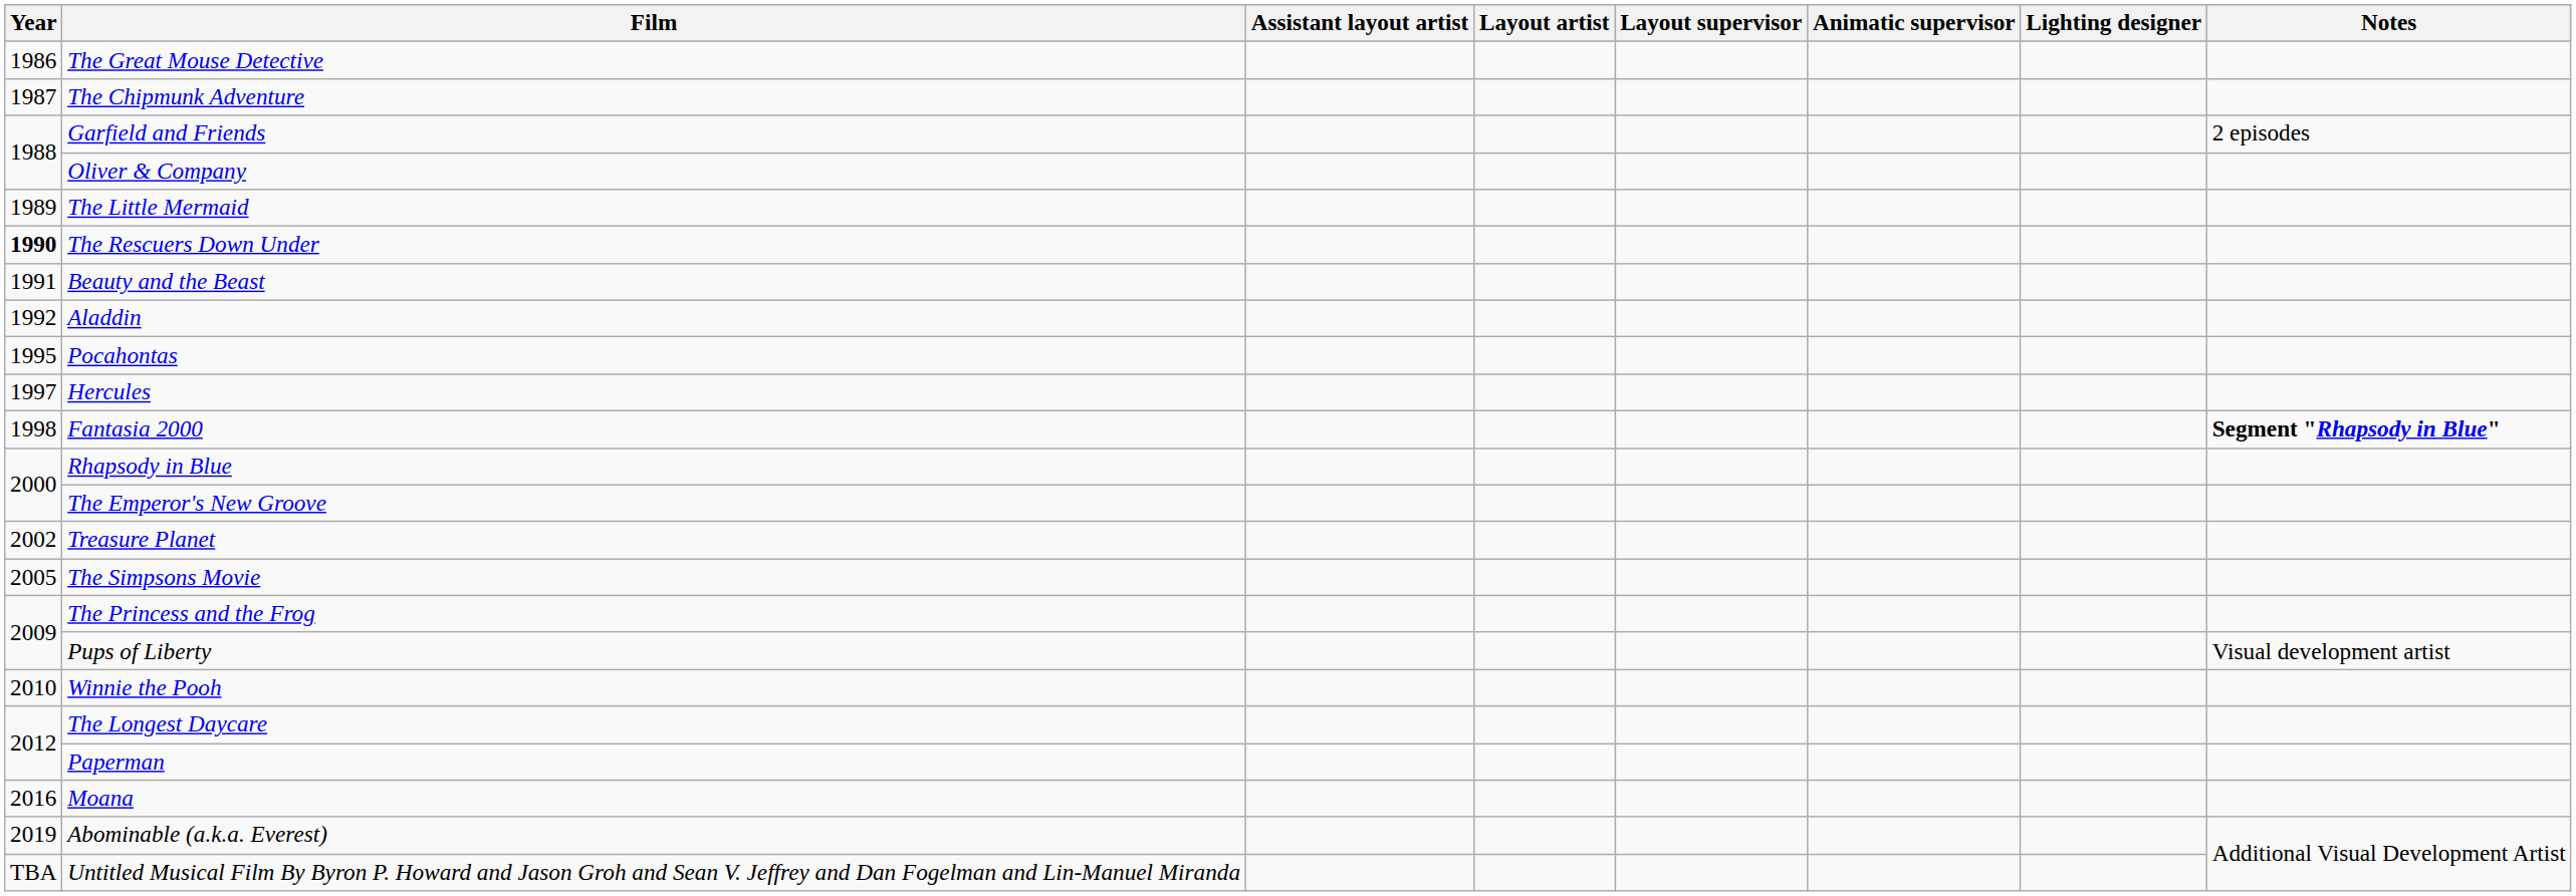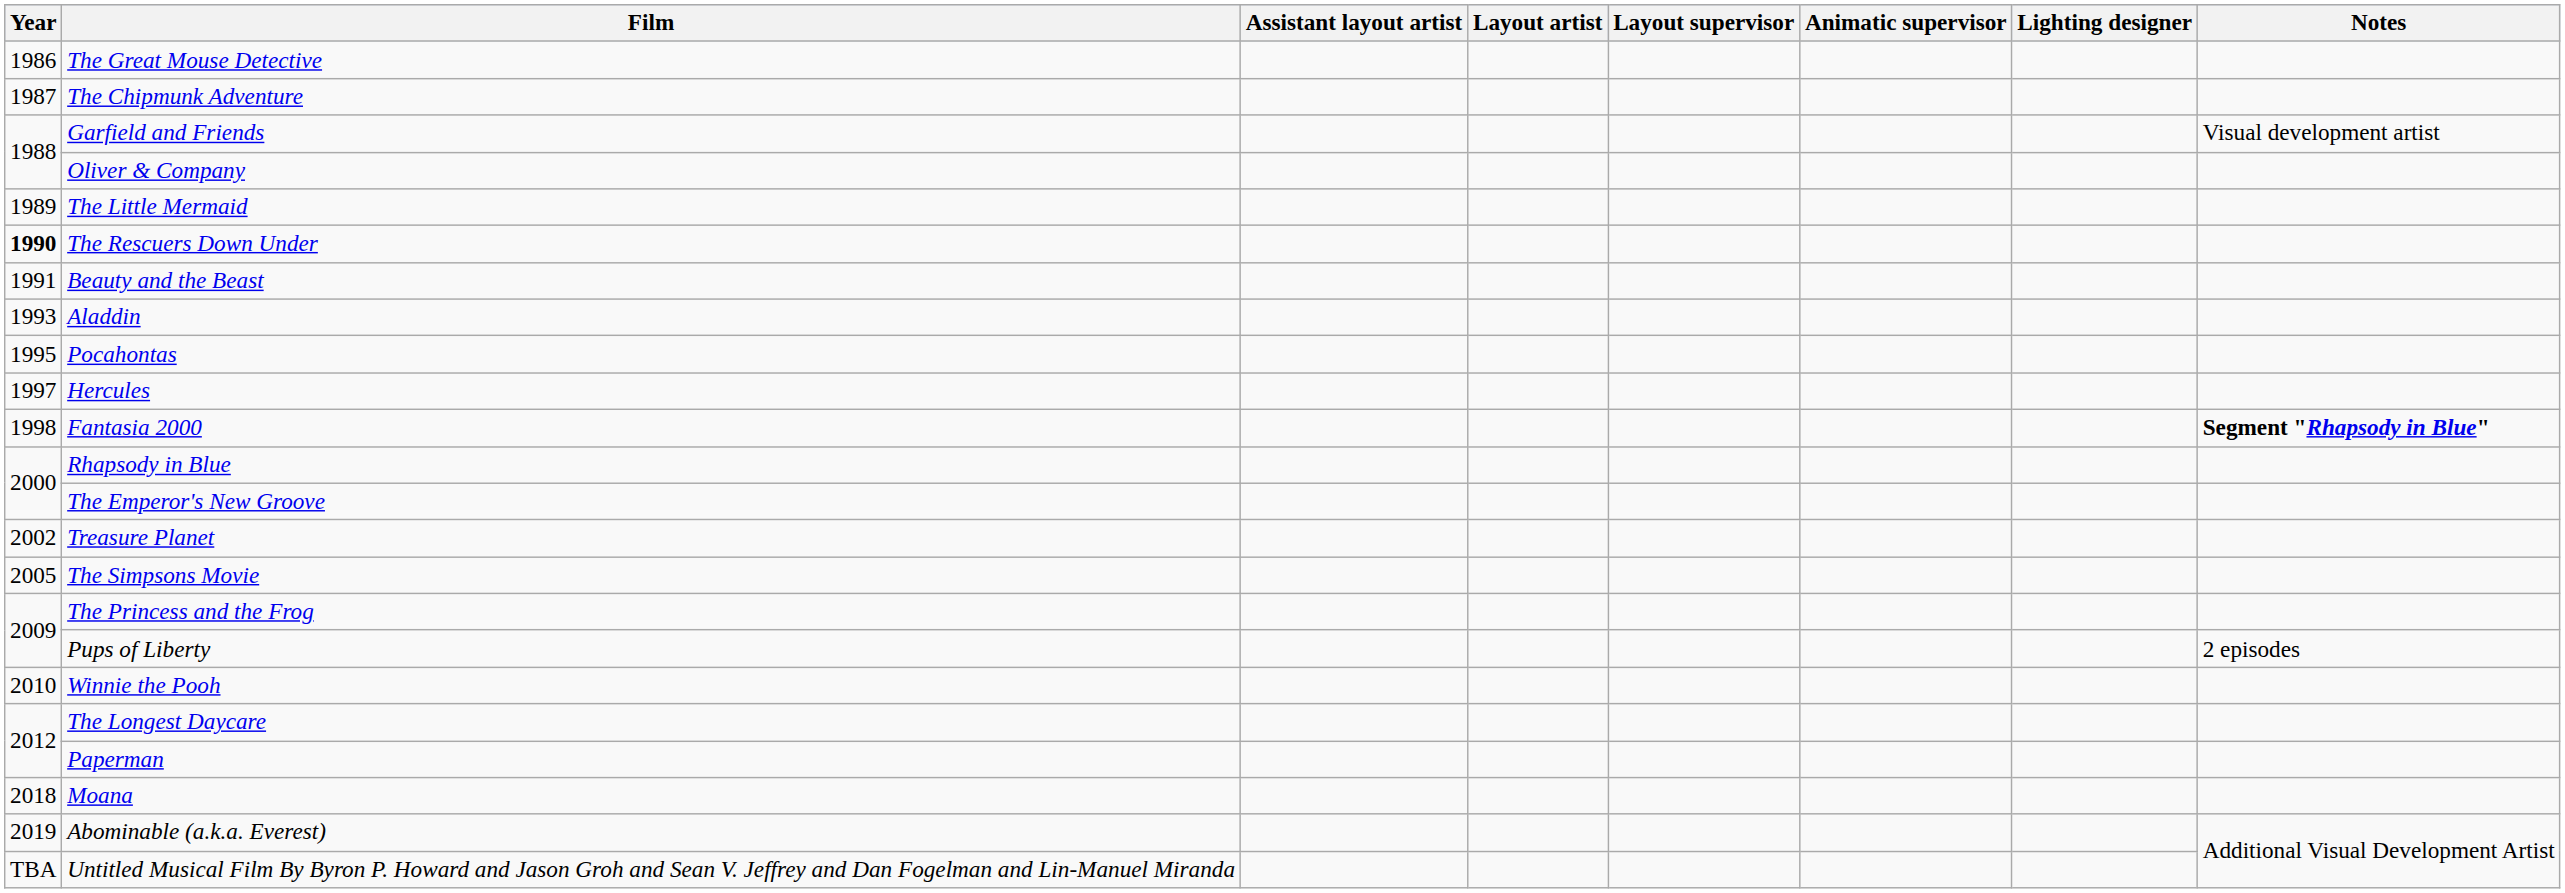Garfield and Friends | Notes: 2 episodes -> Visual development artist
Aladdin | Year: 1992 -> 1993
Pups of Liberty | Notes: Visual development artist -> 2 episodes
Moana | Year: 2016 -> 2018
